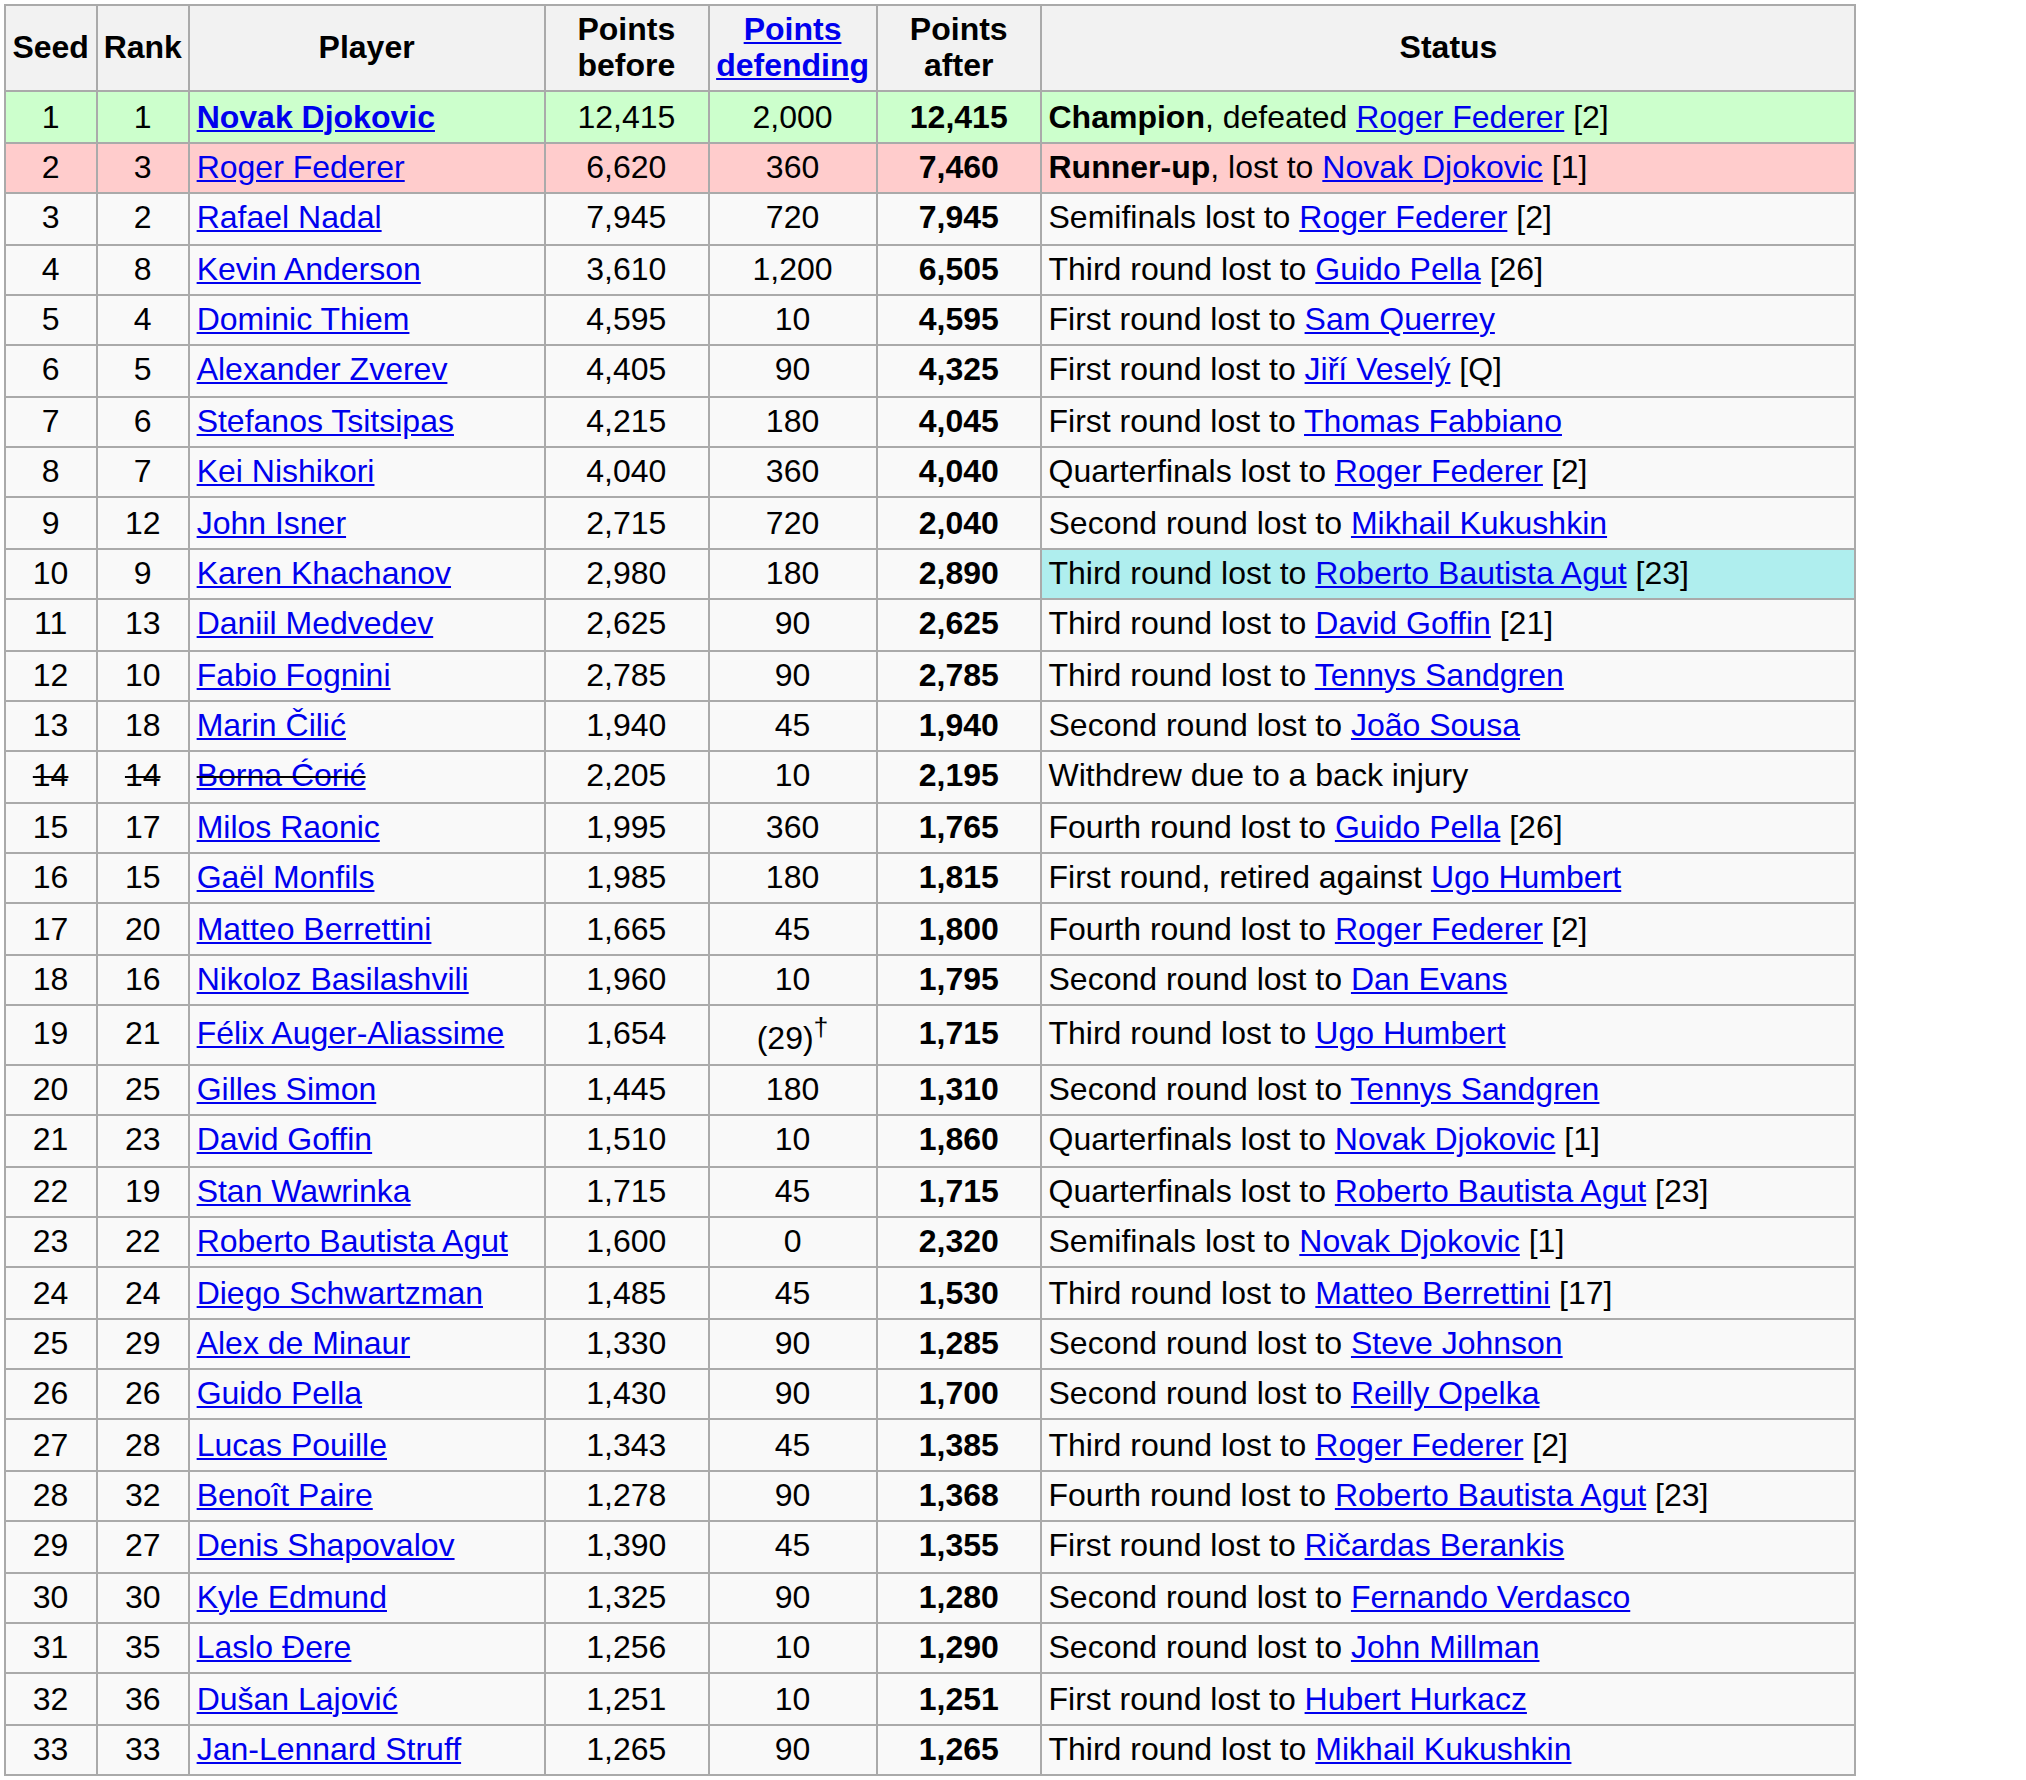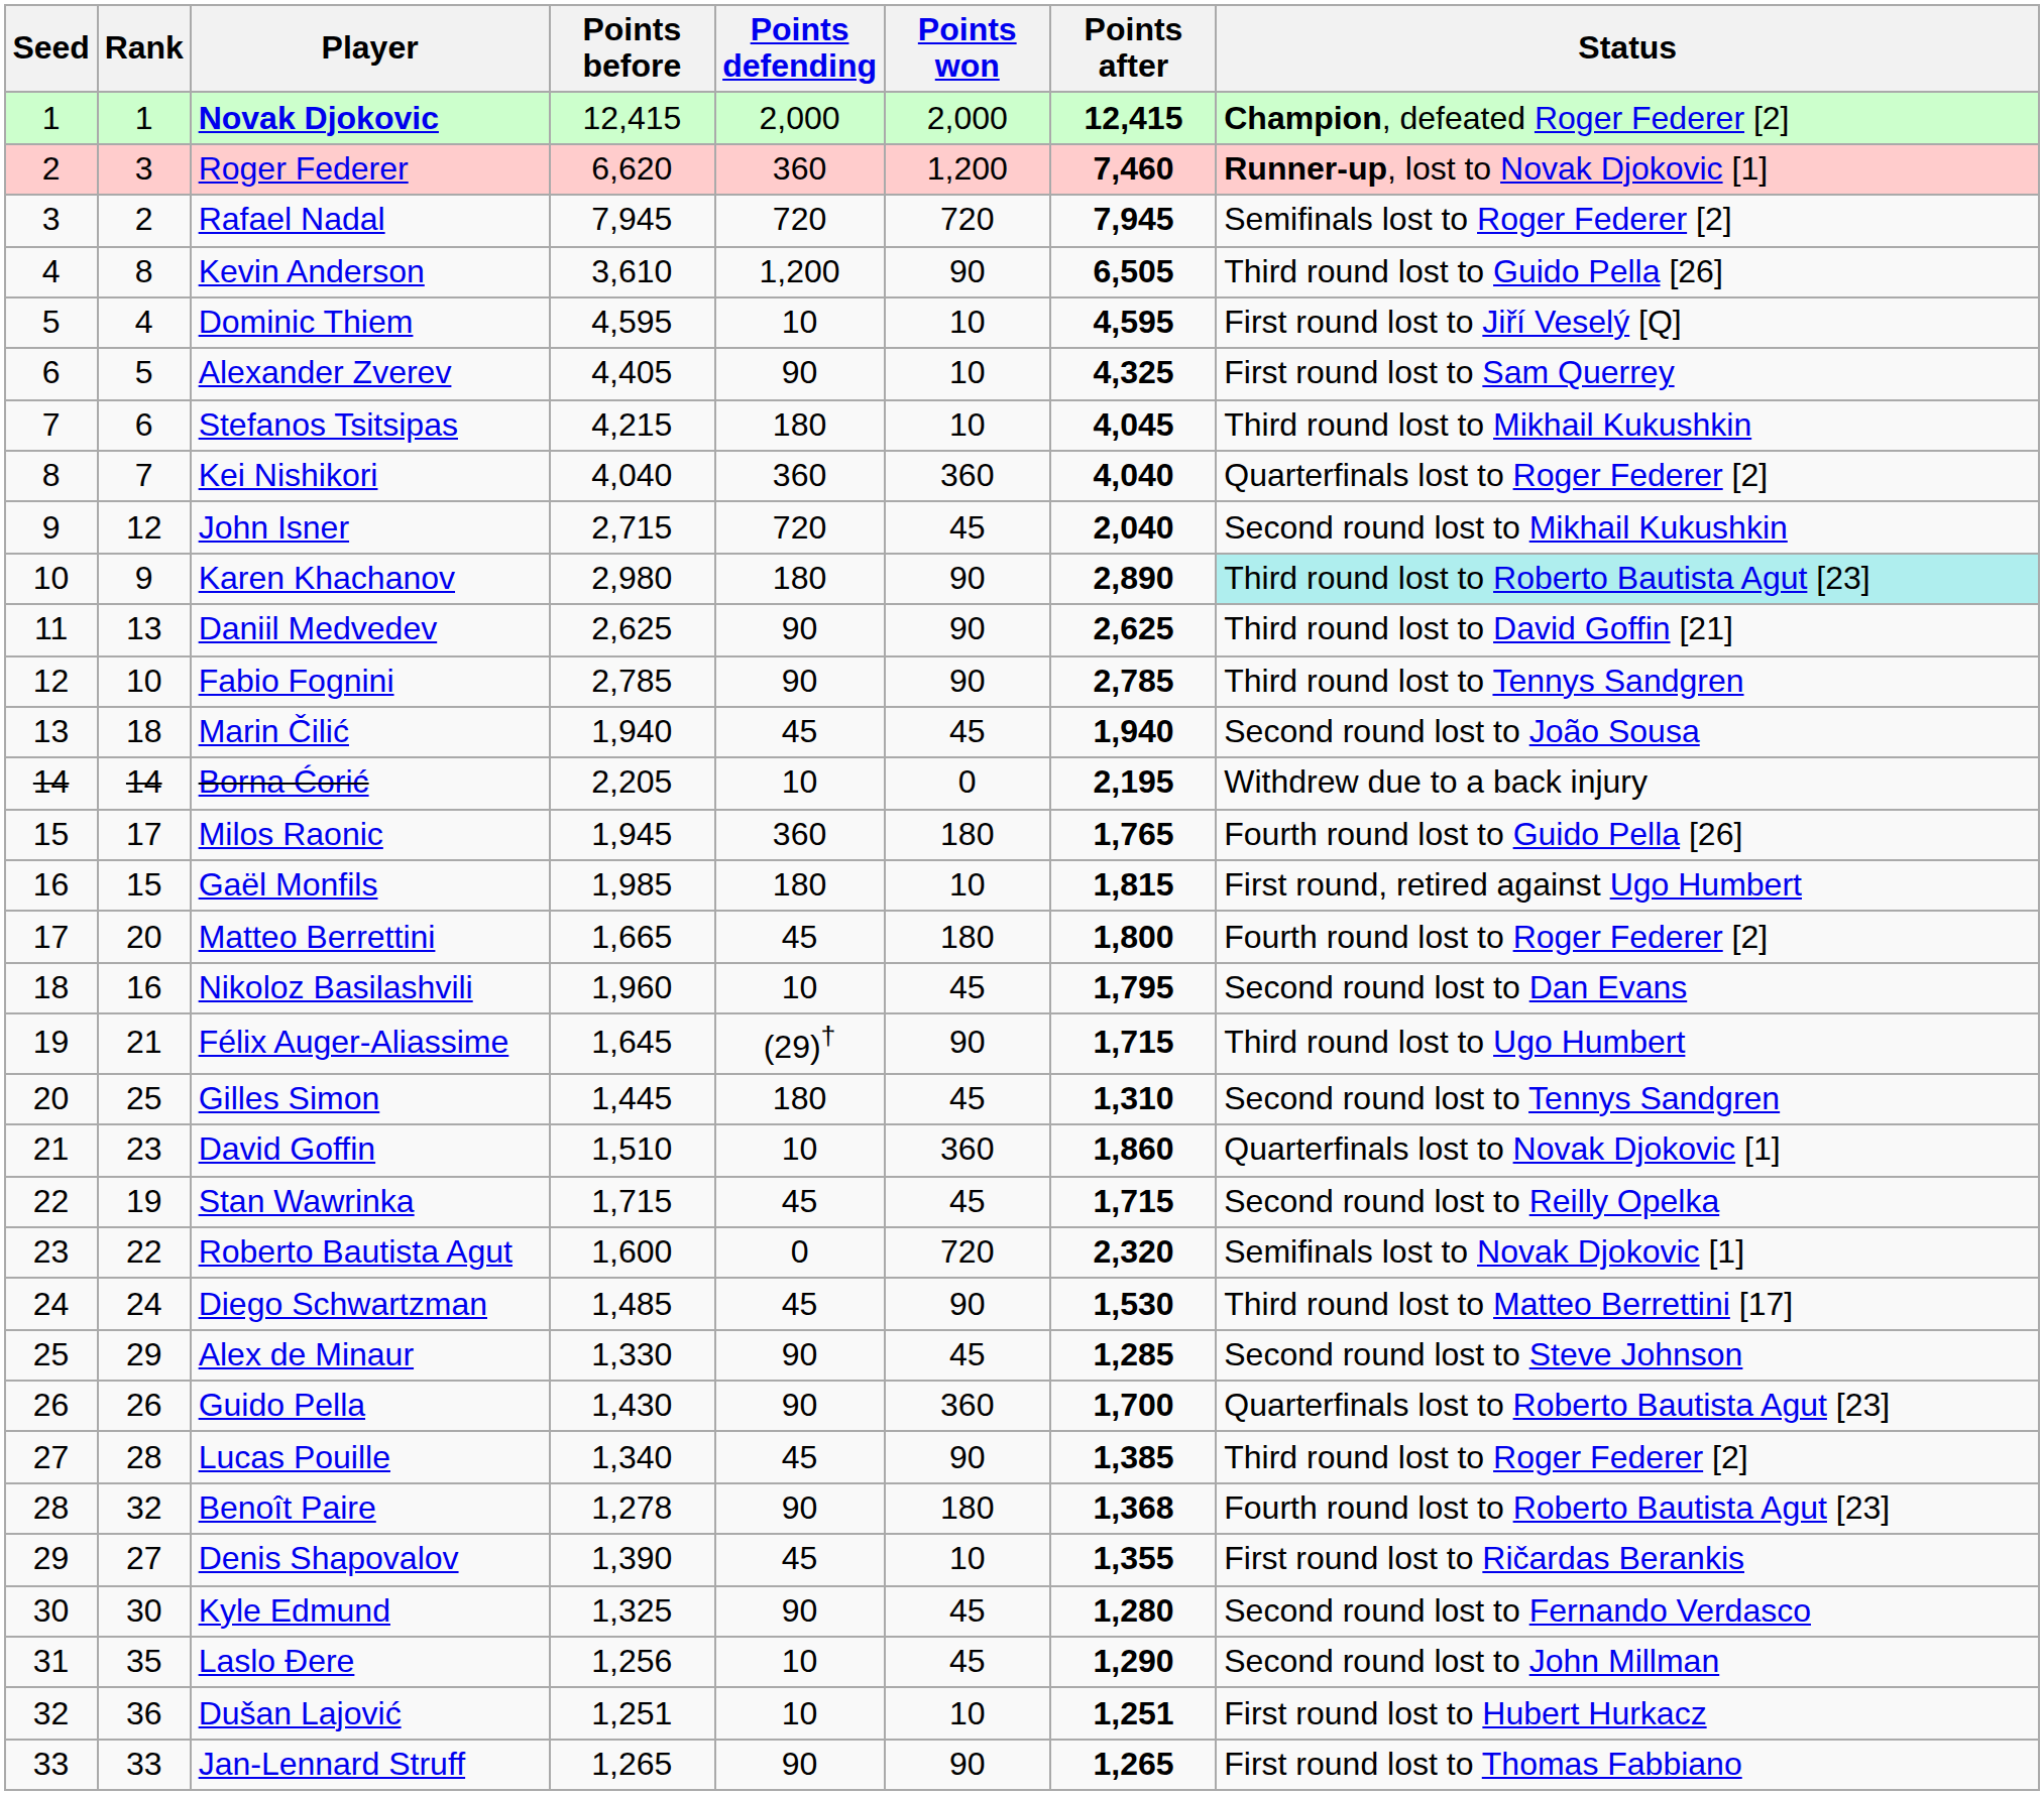+ column: Points won | 2,000 | 1,200 | 720 | 90 | 10 | 10 | 10 | 360 | 45 | 90 | 90 | 90 | 45 | 0 | 180 | 10 | 180 | 45 | 90 | 45 | 360 | 45 | 720 | 90 | 45 | 360 | 90 | 180 | 10 | 45 | 45 | 10 | 90
Dominic Thiem | Status: First round lost to Sam Querrey -> First round lost to Jiří Veselý [Q]
Alexander Zverev | Status: First round lost to Jiří Veselý [Q] -> First round lost to Sam Querrey
Stefanos Tsitsipas | Status: First round lost to Thomas Fabbiano -> Third round lost to Mikhail Kukushkin
Milos Raonic | Points before: 1,995 -> 1,945
Félix Auger-Aliassime | Points before: 1,654 -> 1,645
Stan Wawrinka | Status: Quarterfinals lost to Roberto Bautista Agut [23] -> Second round lost to Reilly Opelka
Guido Pella | Status: Second round lost to Reilly Opelka -> Quarterfinals lost to Roberto Bautista Agut [23]
Lucas Pouille | Points before: 1,343 -> 1,340
Jan-Lennard Struff | Status: Third round lost to Mikhail Kukushkin -> First round lost to Thomas Fabbiano
